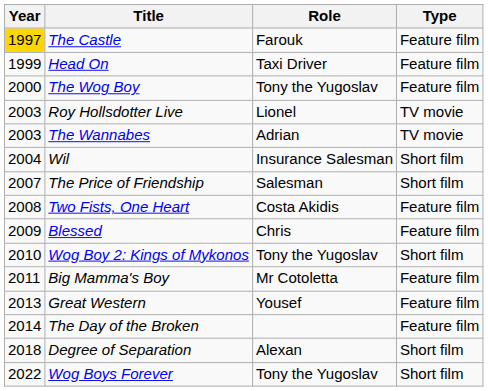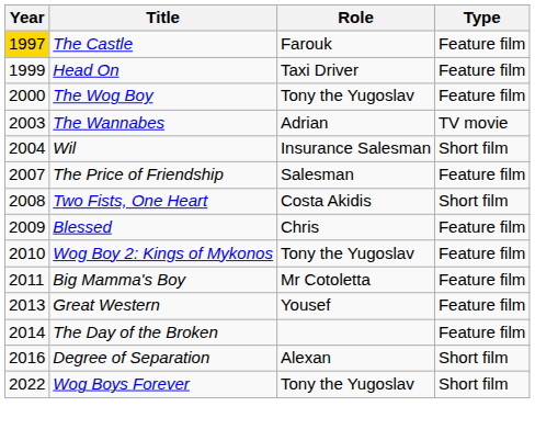- row: 2003 | Roy Hollsdotter Live | Lionel | TV movie
The Price of Friendship | Type: Short film -> Feature film
Two Fists, One Heart | Type: Feature film -> Short film
Wog Boy 2: Kings of Mykonos | Type: Short film -> Feature film
Degree of Separation | Year: 2018 -> 2016
